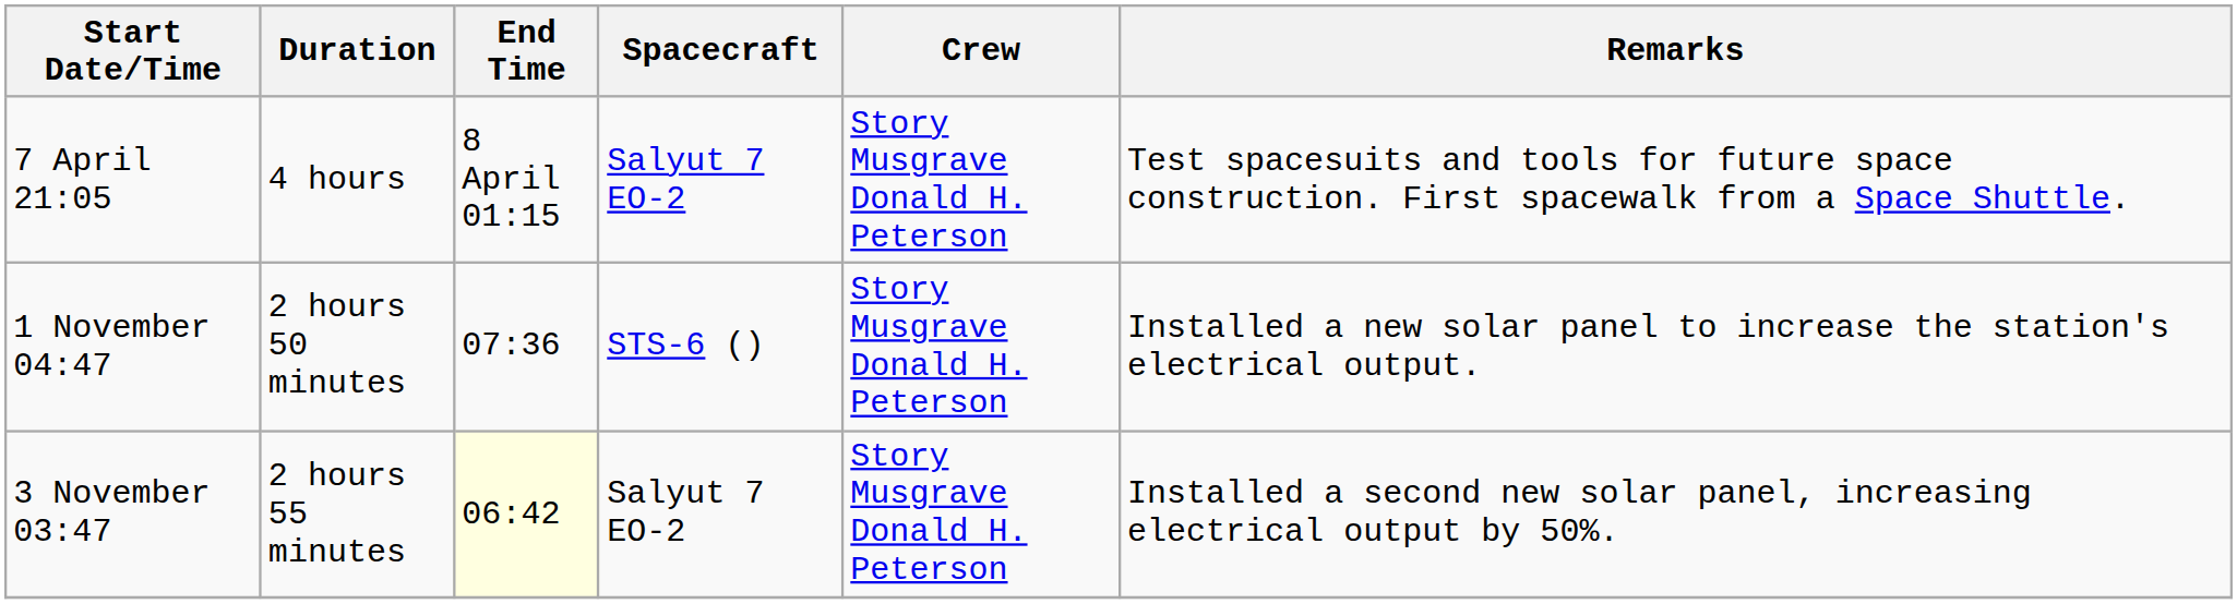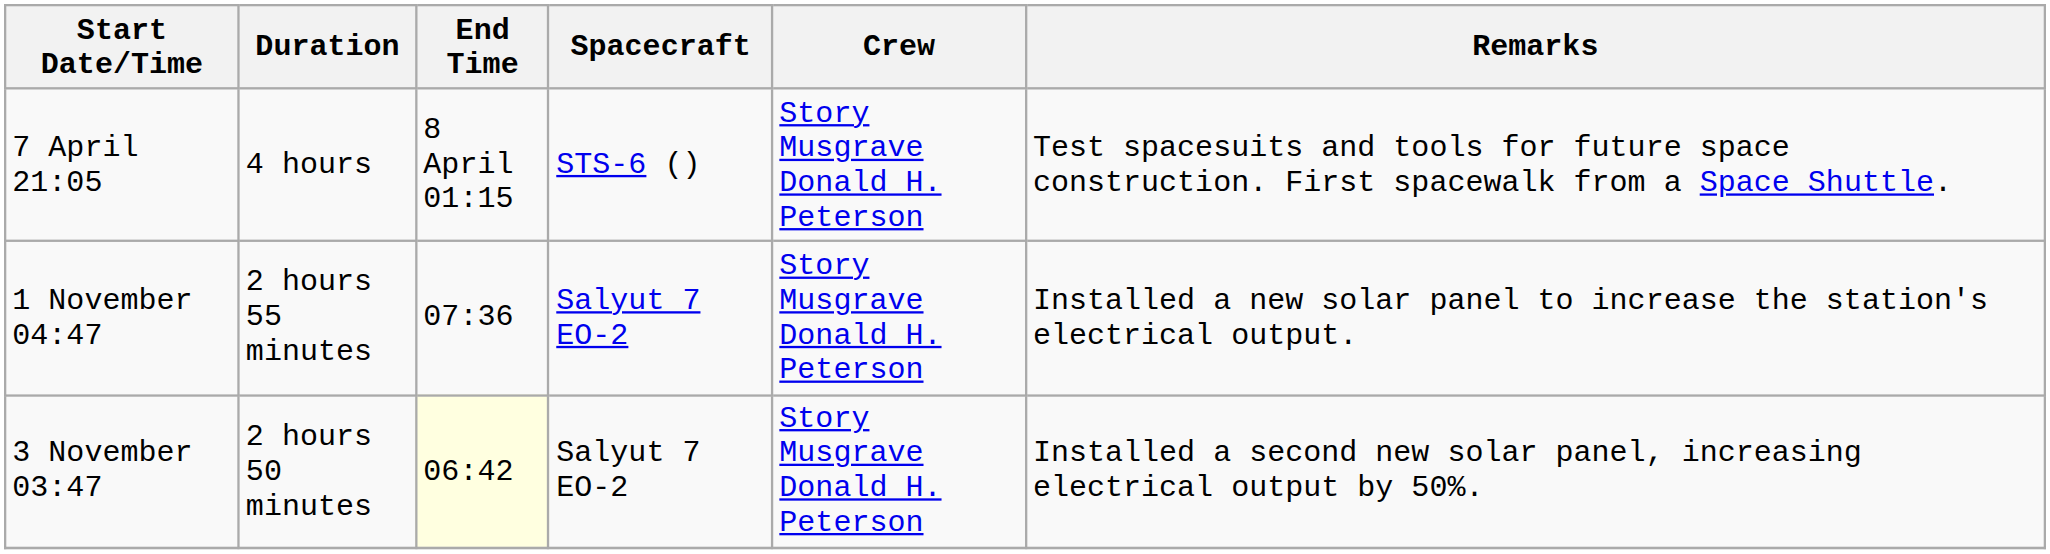7 April 21:05 | Spacecraft: Salyut 7 EO-2 -> STS-6 ()
1 November 04:47 | Duration: 2 hours 50 minutes -> 2 hours 55 minutes
1 November 04:47 | Spacecraft: STS-6 () -> Salyut 7 EO-2
3 November 03:47 | Duration: 2 hours 55 minutes -> 2 hours 50 minutes
